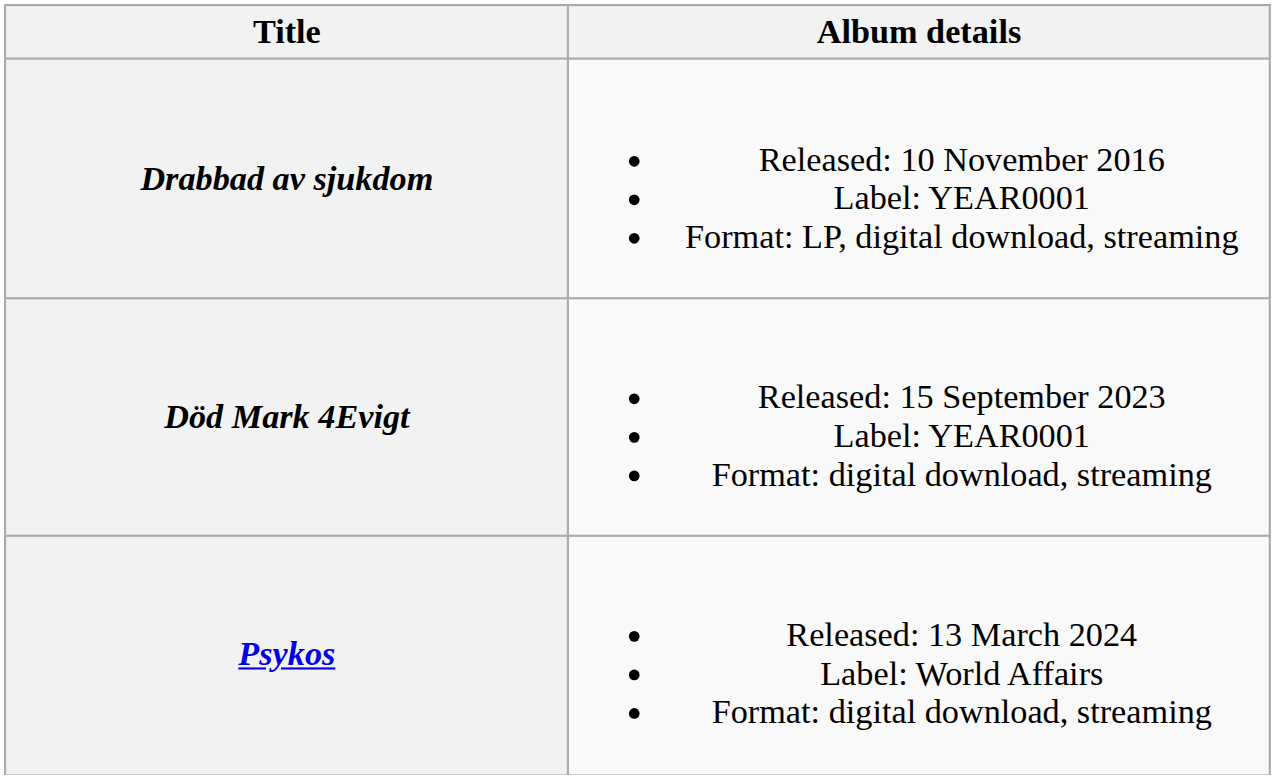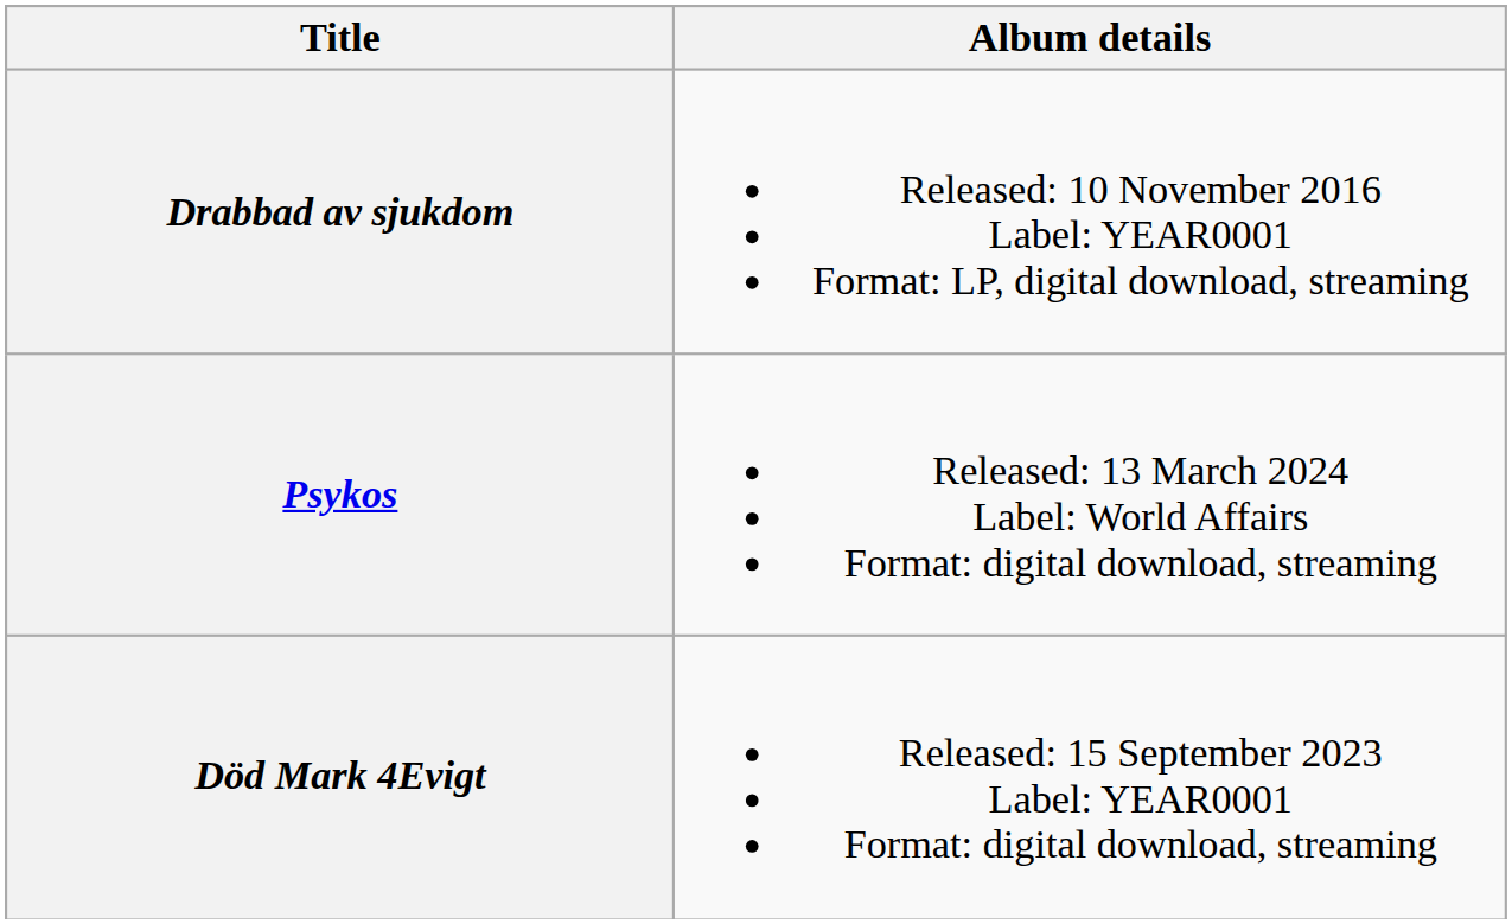rows swapped: Död Mark 4Evigt <-> Psykos
